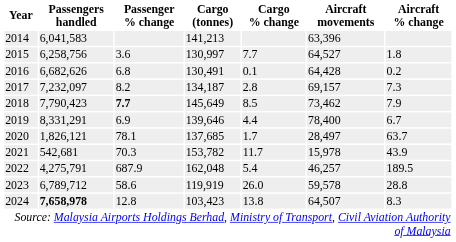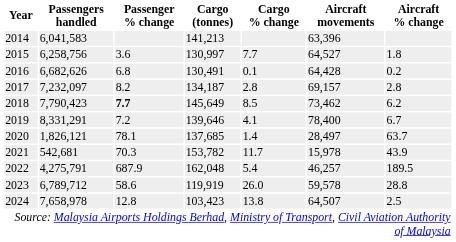2017 | Aircraft % change: 7.3 -> 2.8
2018 | Aircraft % change: 7.9 -> 6.2
2019 | Passenger % change: 6.9 -> 7.2
2019 | Cargo % change: 4.4 -> 4.1
2020 | Cargo % change: 1.7 -> 1.4
2024 | Passengers handled: bold -> normal
2024 | Aircraft % change: 8.3 -> 2.5
